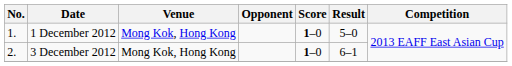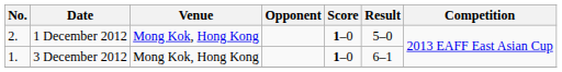1 December 2012 | No.: 1. -> 2.
3 December 2012 | No.: 2. -> 1.
